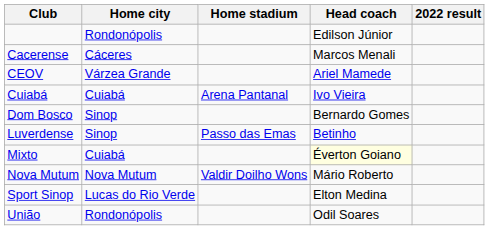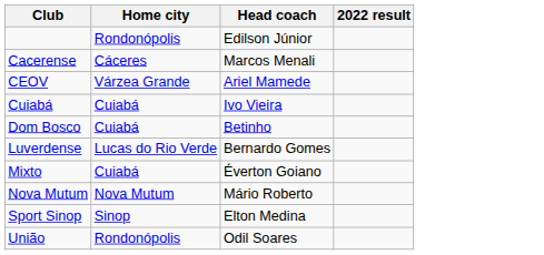- column: Home stadium | Arena Pantanal | Passo das Emas | Valdir Doilho Wons
Dom Bosco | Home city: Sinop -> Cuiabá
Dom Bosco | Head coach: Bernardo Gomes -> Betinho
Luverdense | Home city: Sinop -> Lucas do Rio Verde
Luverdense | Head coach: Betinho -> Bernardo Gomes
Mixto | Head coach: lightyellow background -> no background
Sport Sinop | Home city: Lucas do Rio Verde -> Sinop
